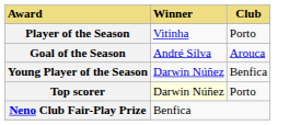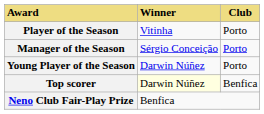+ row: Manager of the Season | Sérgio Conceição | Porto
- row: Goal of the Season | André Silva | Arouca
Young Player of the Season | Club: Benfica -> Porto
Top scorer | Club: Porto -> Benfica
